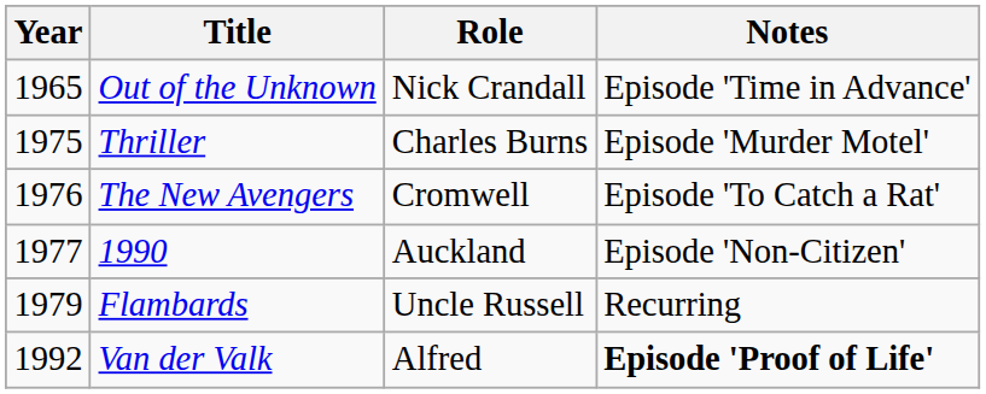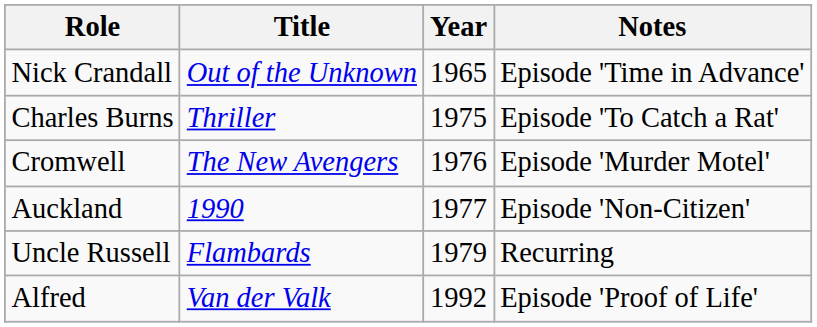columns swapped: Year <-> Role
Thriller | Notes: Episode 'Murder Motel' -> Episode 'To Catch a Rat'
The New Avengers | Notes: Episode 'To Catch a Rat' -> Episode 'Murder Motel'
Van der Valk | Notes: bold -> normal
